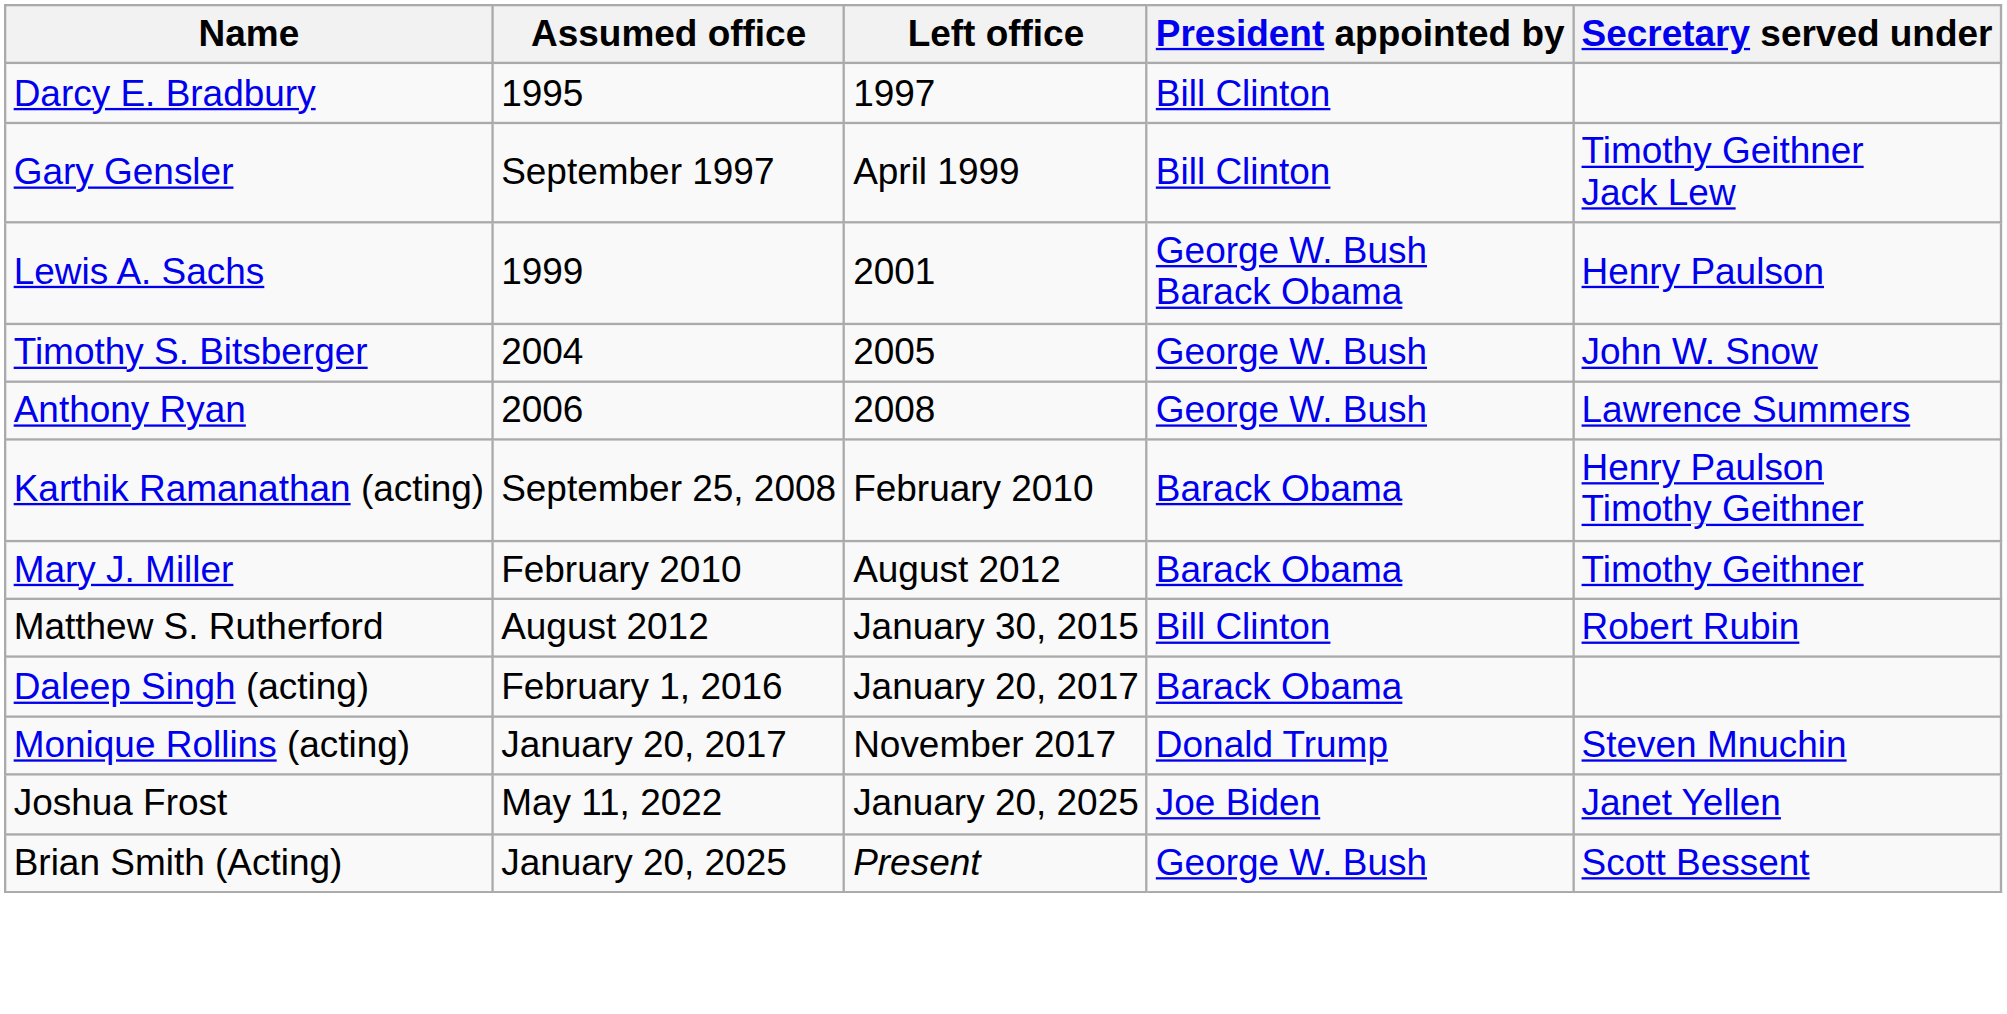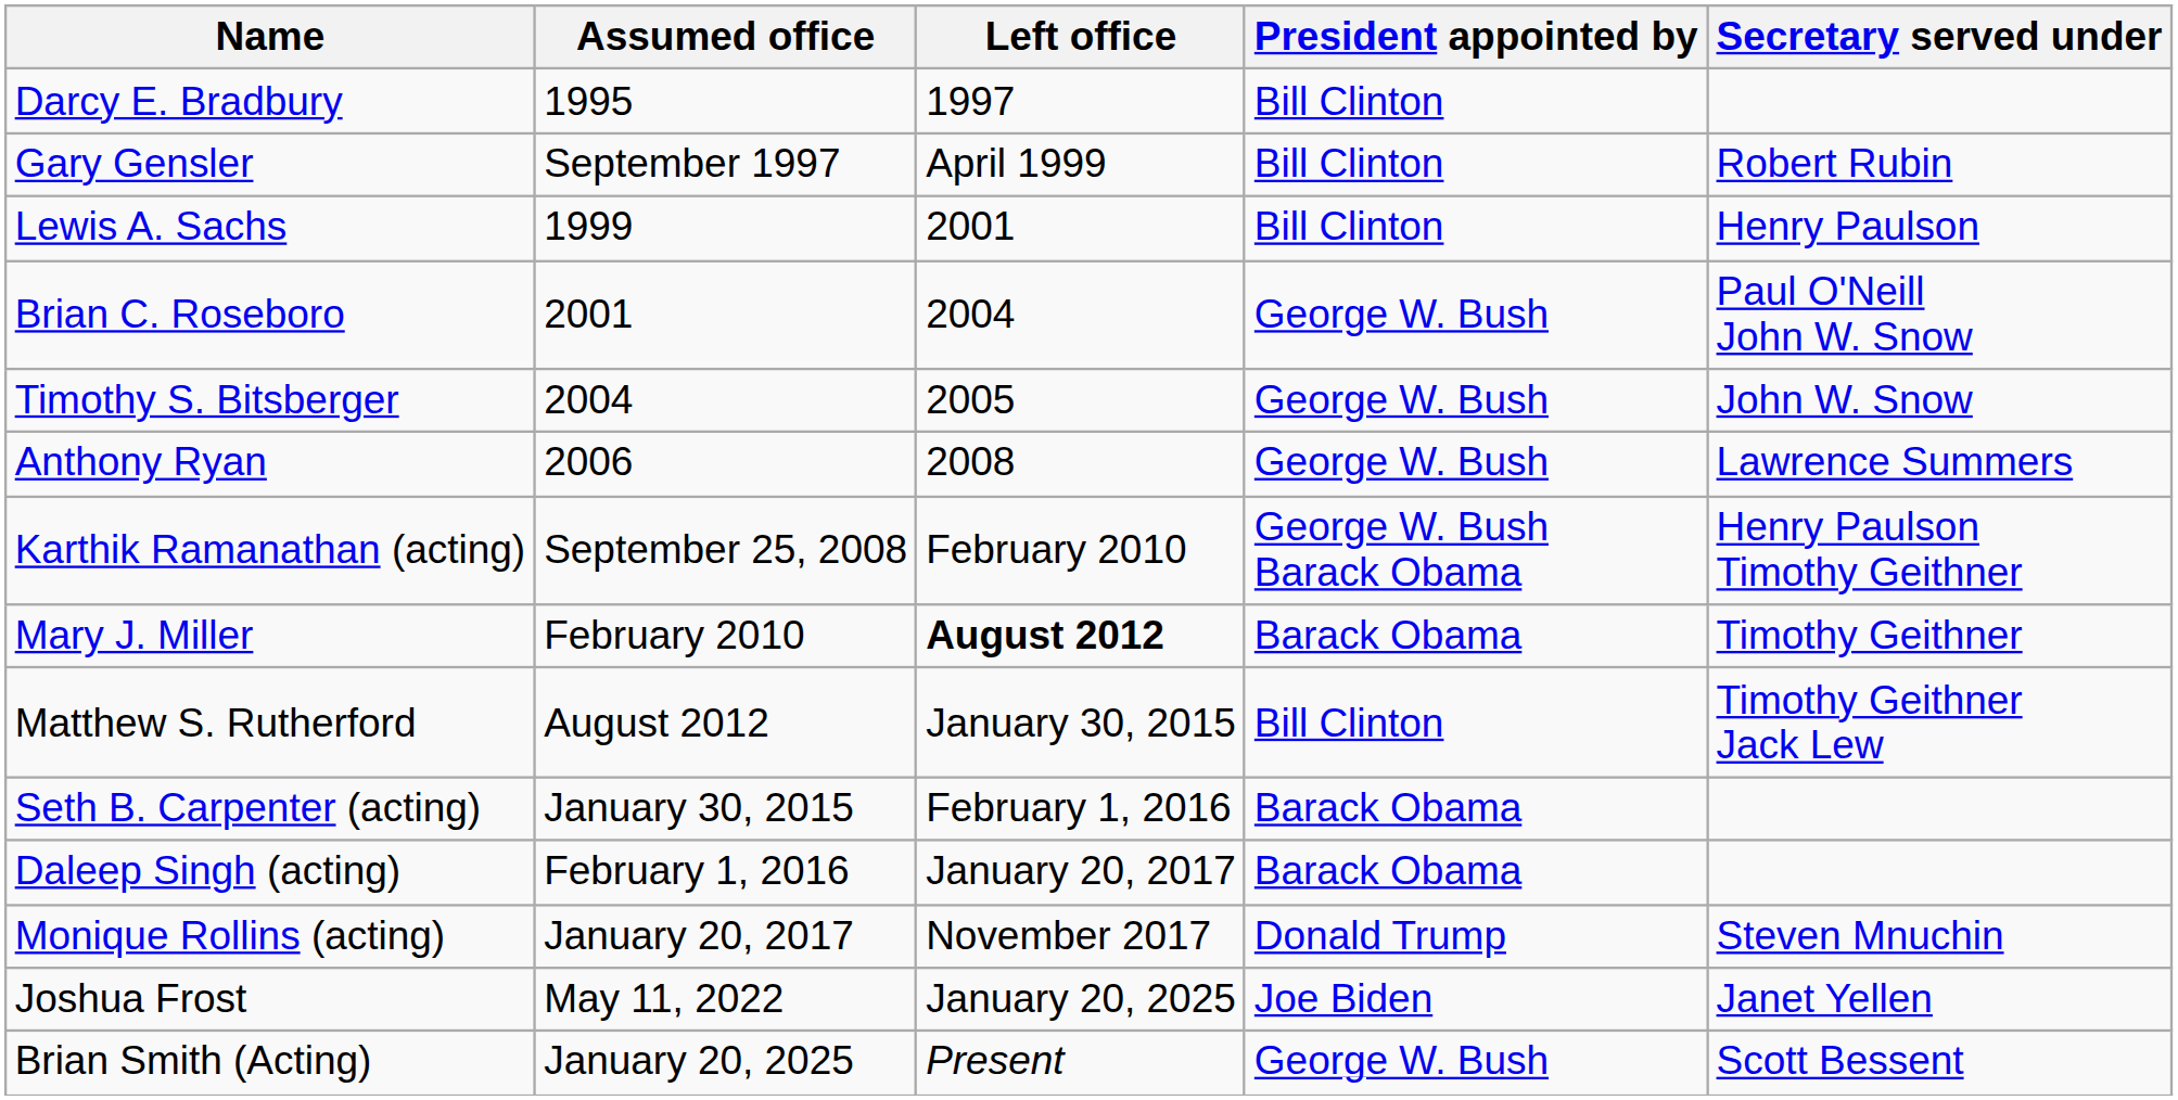Gary Gensler | Secretary served under: Timothy Geithner Jack Lew -> Robert Rubin
Lewis A. Sachs | President appointed by: George W. Bush Barack Obama -> Bill Clinton
+ row: Brian C. Roseboro | 2001 | 2004 | George W. Bush | Paul O'Neill John W. Snow
Karthik Ramanathan (acting) | President appointed by: Barack Obama -> George W. Bush Barack Obama
Mary J. Miller | Left office: normal -> bold
Matthew S. Rutherford | Secretary served under: Robert Rubin -> Timothy Geithner Jack Lew
+ row: Seth B. Carpenter (acting) | January 30, 2015 | February 1, 2016 | Barack Obama
